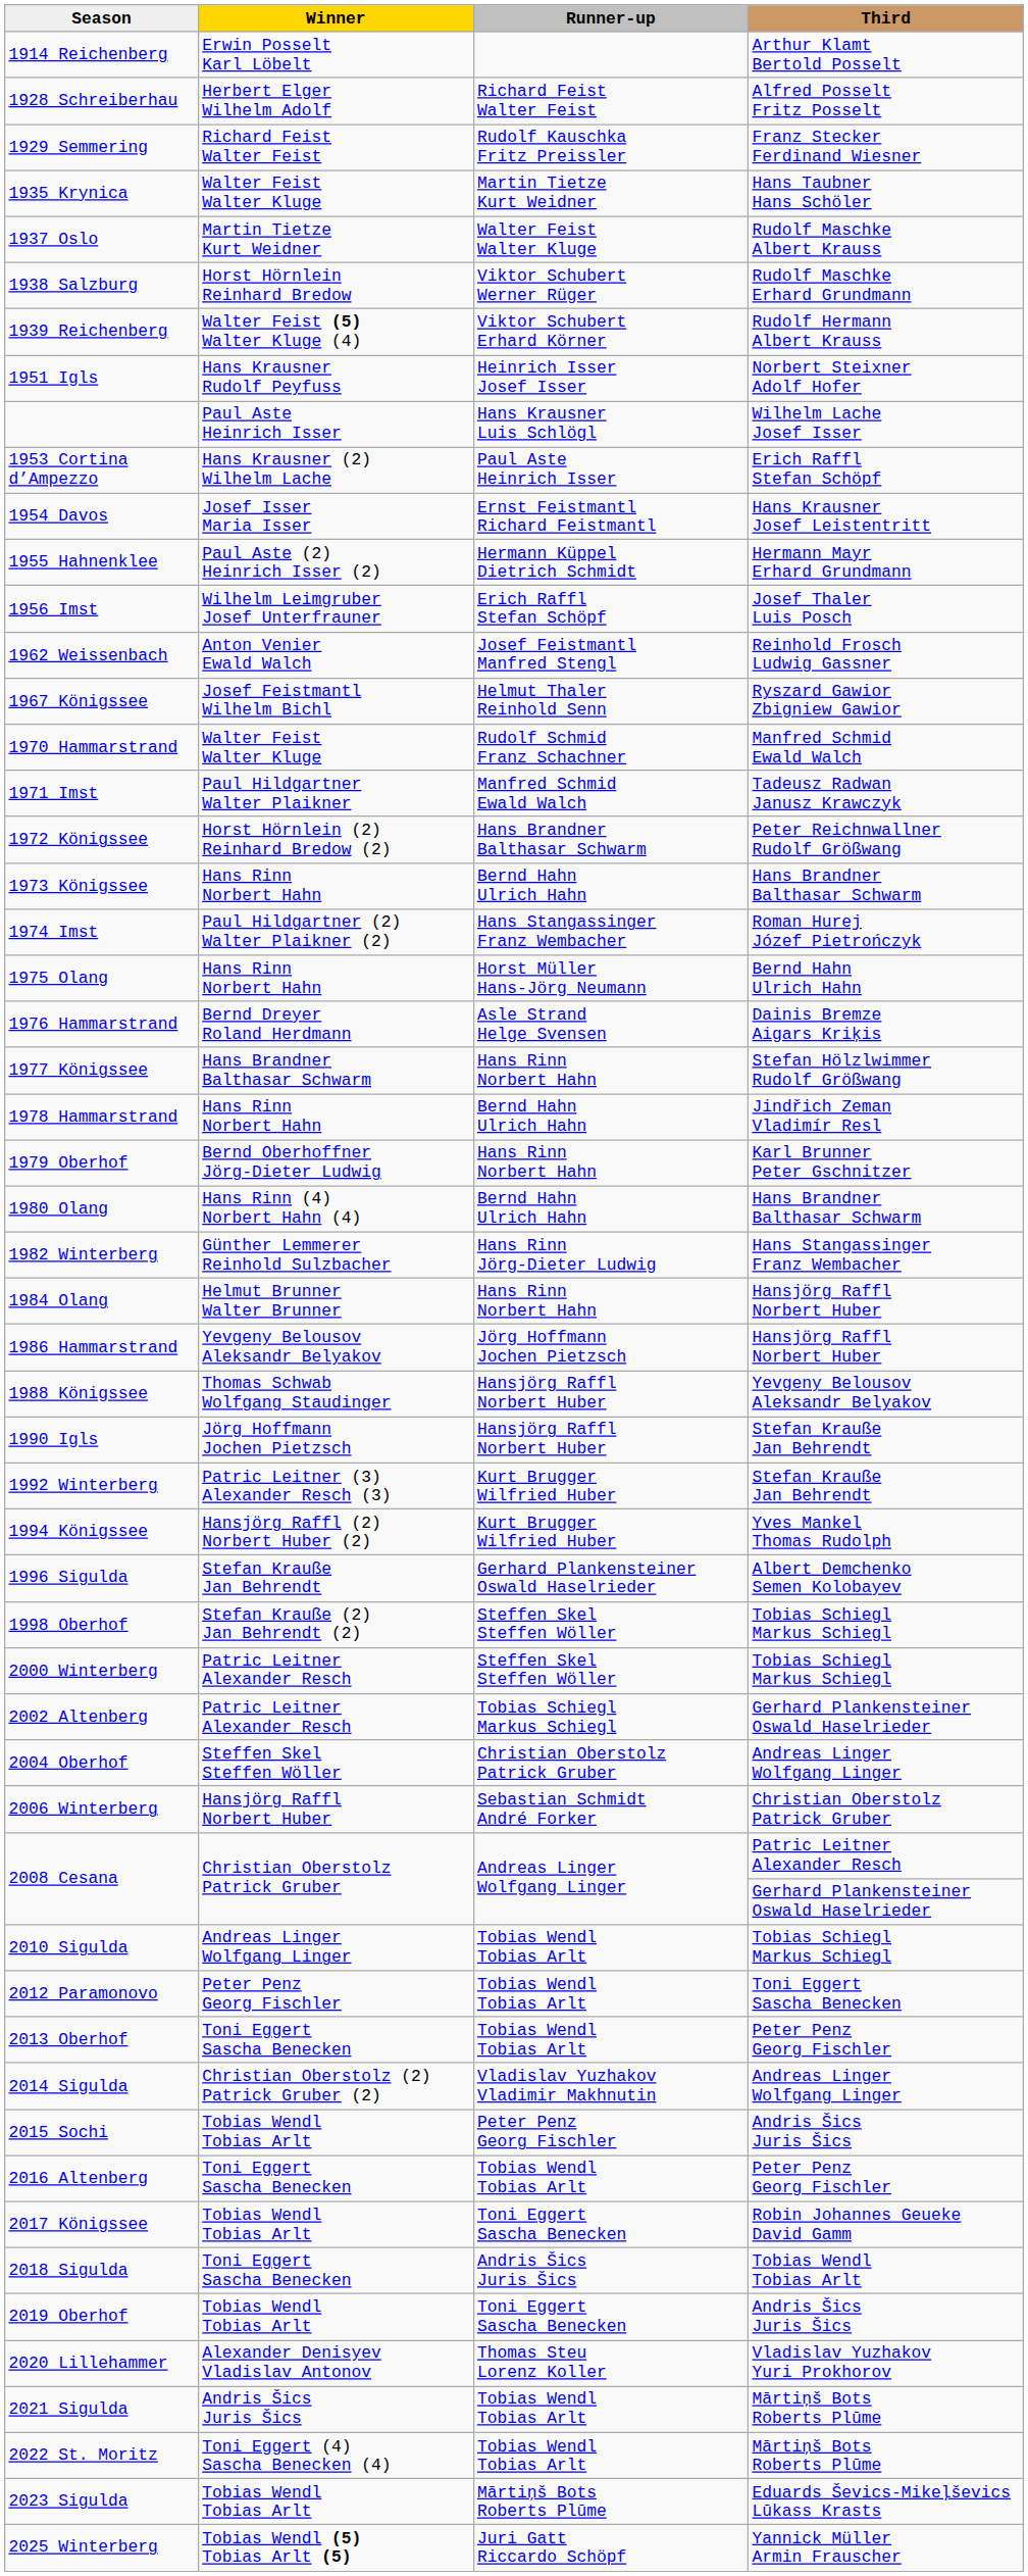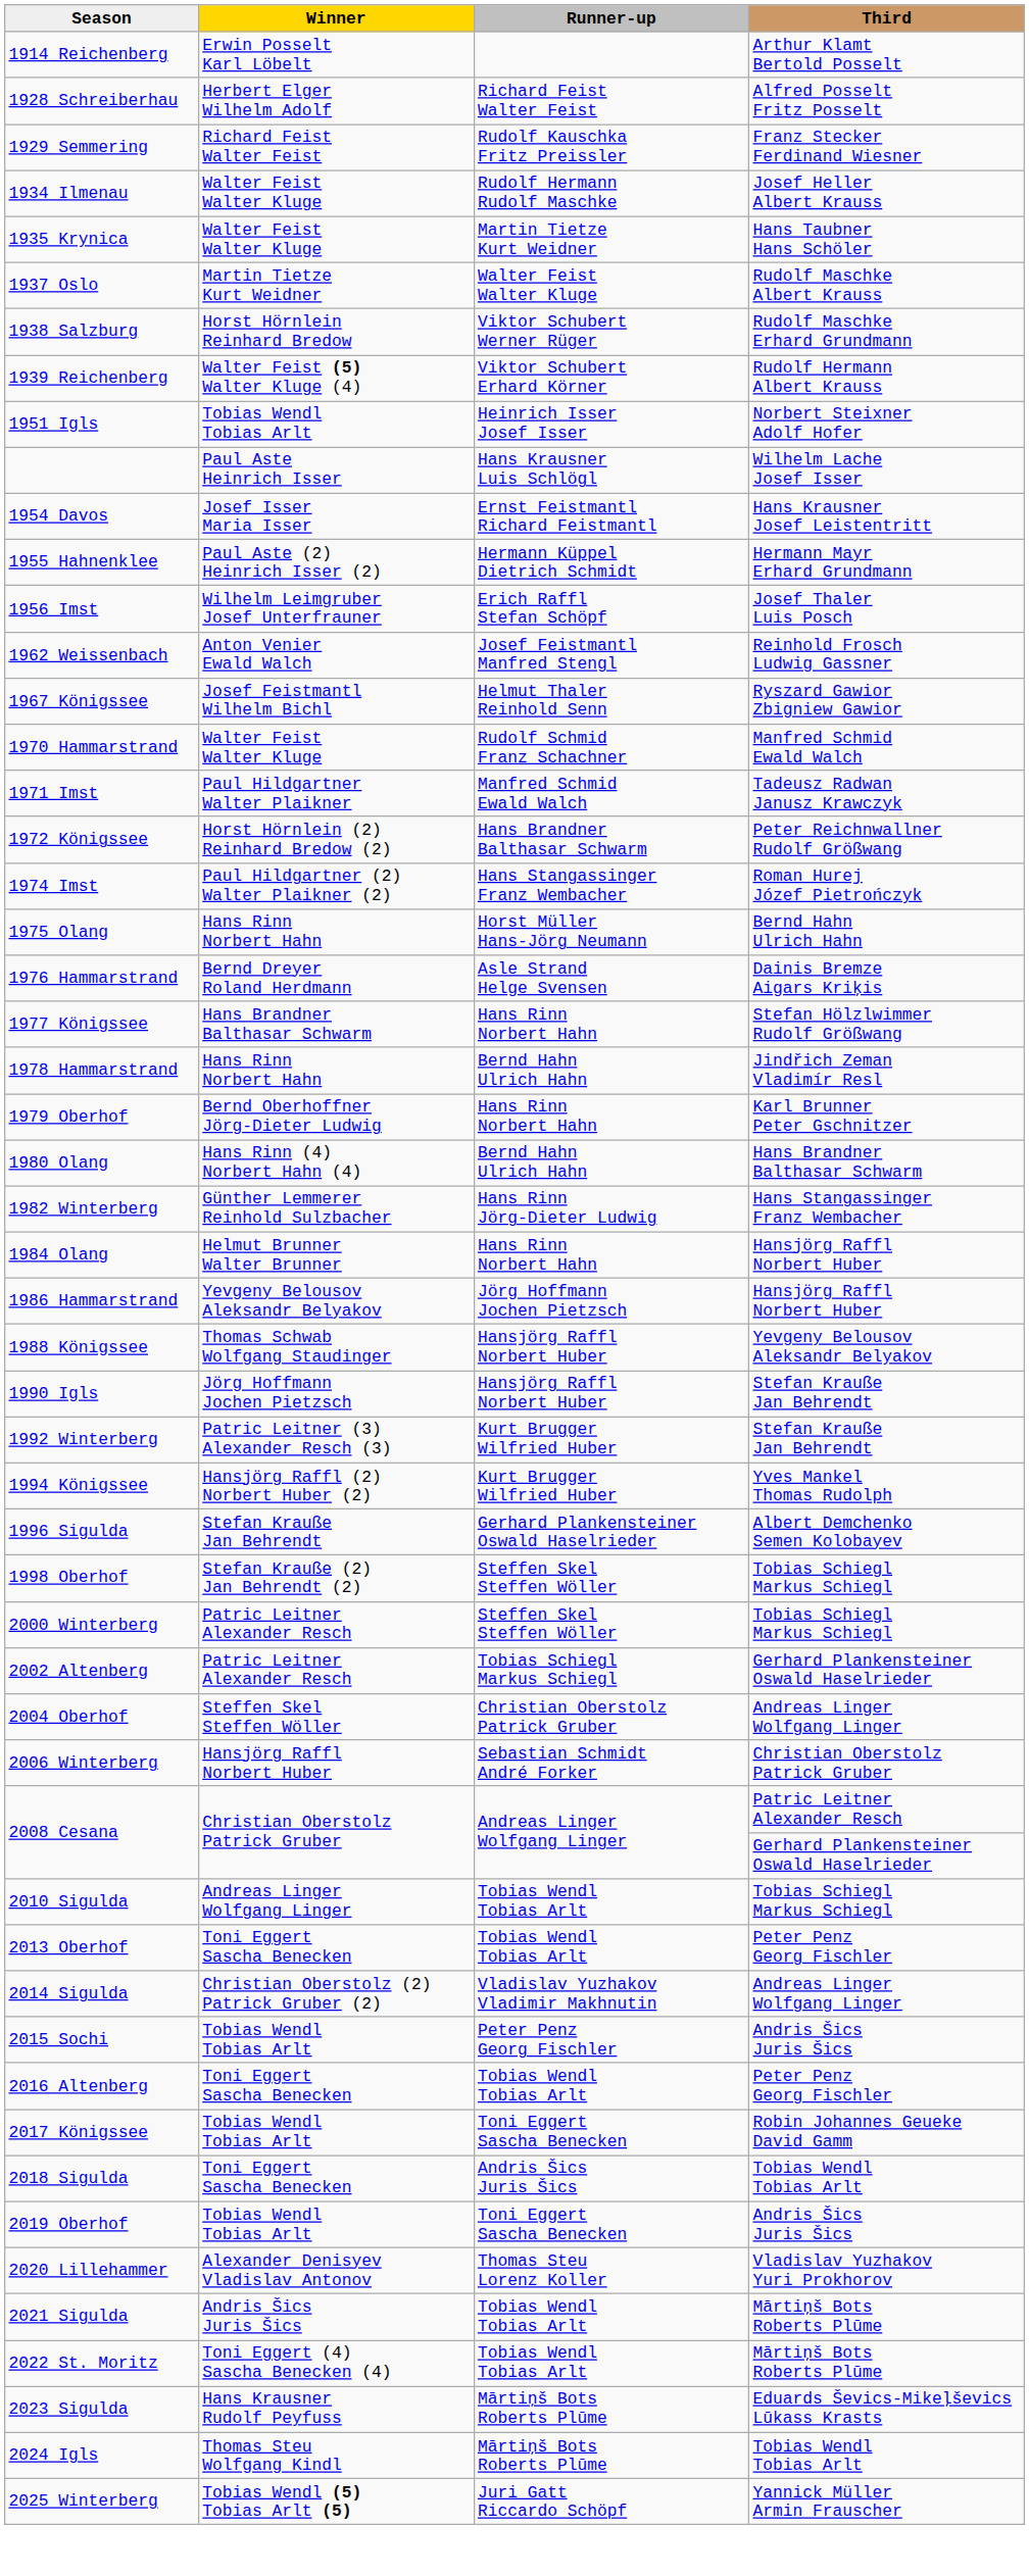+ row: 1934 Ilmenau | Walter Feist Walter Kluge | Rudolf Hermann Rudolf Maschke | Josef Heller Albert Krauss
1951 Igls | Winner: Hans Krausner Rudolf Peyfuss -> Tobias Wendl Tobias Arlt
- row: 1953 Cortina d’Ampezzo | Hans Krausner (2) Wilhelm Lache | Paul Aste Heinrich Isser | Erich Raffl Stefan Schöpf
- row: 1973 Königssee | Hans Rinn Norbert Hahn | Bernd Hahn Ulrich Hahn | Hans Brandner Balthasar Schwarm
- row: 2012 Paramonovo | Peter Penz Georg Fischler | Tobias Wendl Tobias Arlt | Toni Eggert Sascha Benecken
2023 Sigulda | Winner: Tobias Wendl Tobias Arlt -> Hans Krausner Rudolf Peyfuss
+ row: 2024 Igls | Thomas Steu Wolfgang Kindl | Mārtiņš Bots Roberts Plūme | Tobias Wendl Tobias Arlt
